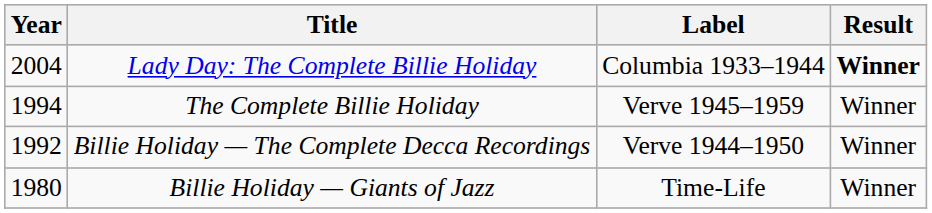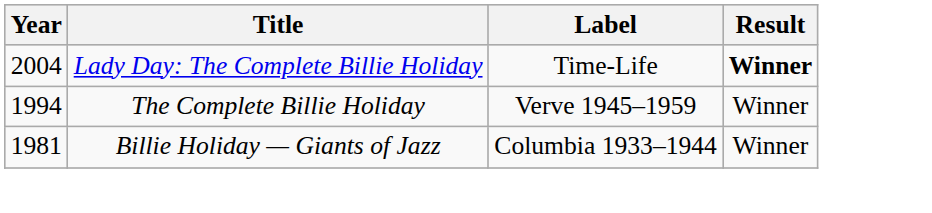Lady Day: The Complete Billie Holiday | Label: Columbia 1933–1944 -> Time-Life
- row: 1992 | Billie Holiday — The Complete Decca Recordings | Verve 1944–1950 | Winner
Billie Holiday — Giants of Jazz | Year: 1980 -> 1981
Billie Holiday — Giants of Jazz | Label: Time-Life -> Columbia 1933–1944
